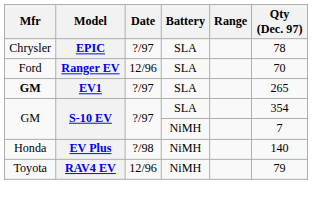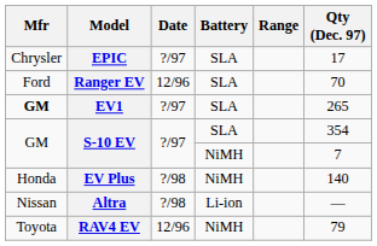EPIC | Qty (Dec. 97): 78 -> 17
+ row: Nissan | Altra | ?/98 | Li-ion | —
